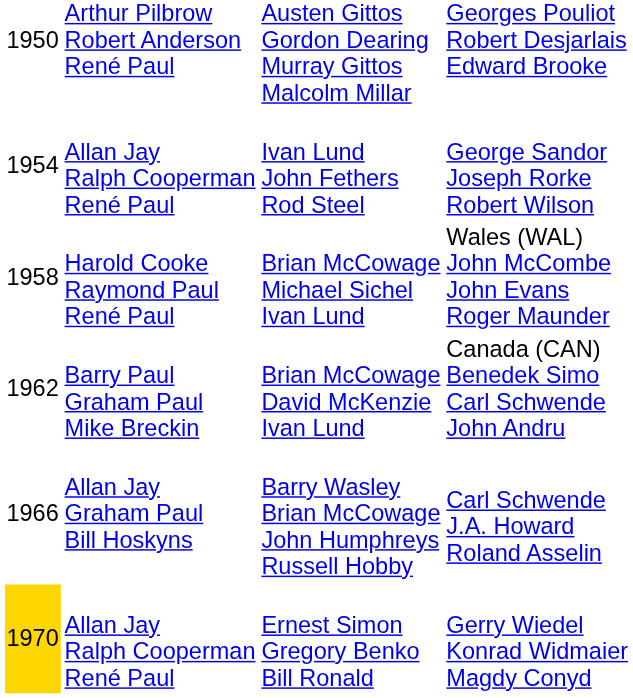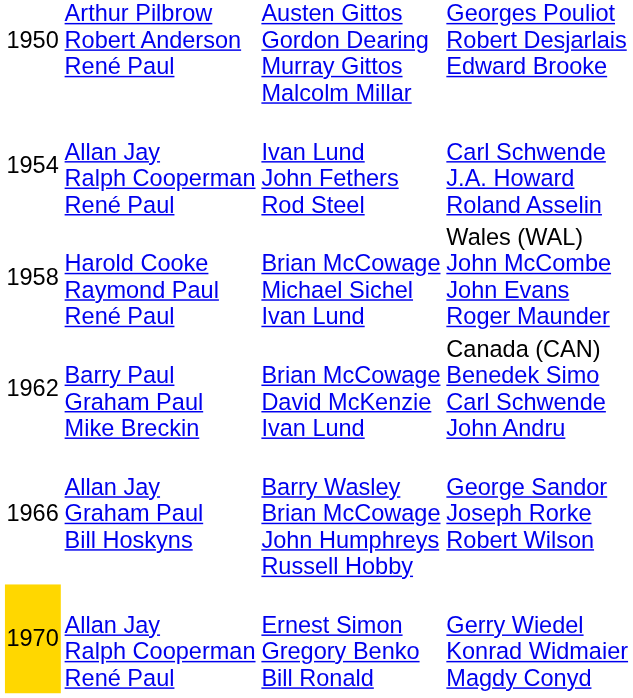Ivan Lund John Fethers Rod Steel | column 4: George Sandor Joseph Rorke Robert Wilson -> Carl Schwende J.A. Howard Roland Asselin
Barry Wasley Brian McCowage John Humphreys Russell Hobby | column 4: Carl Schwende J.A. Howard Roland Asselin -> George Sandor Joseph Rorke Robert Wilson
